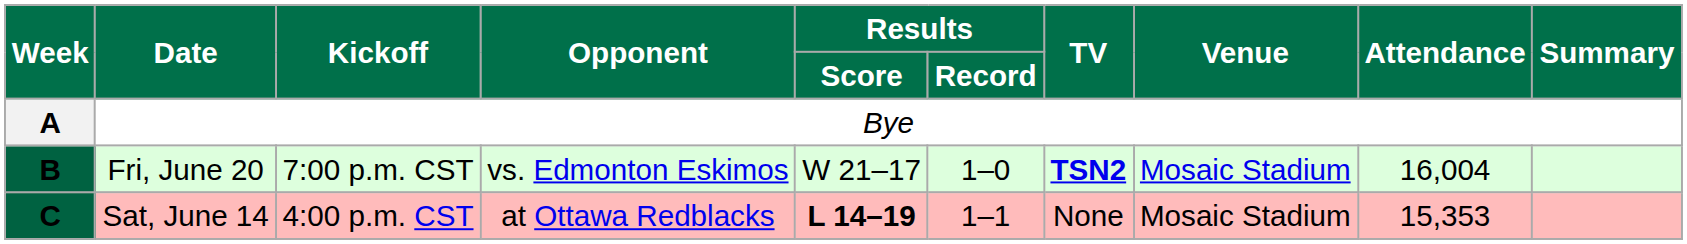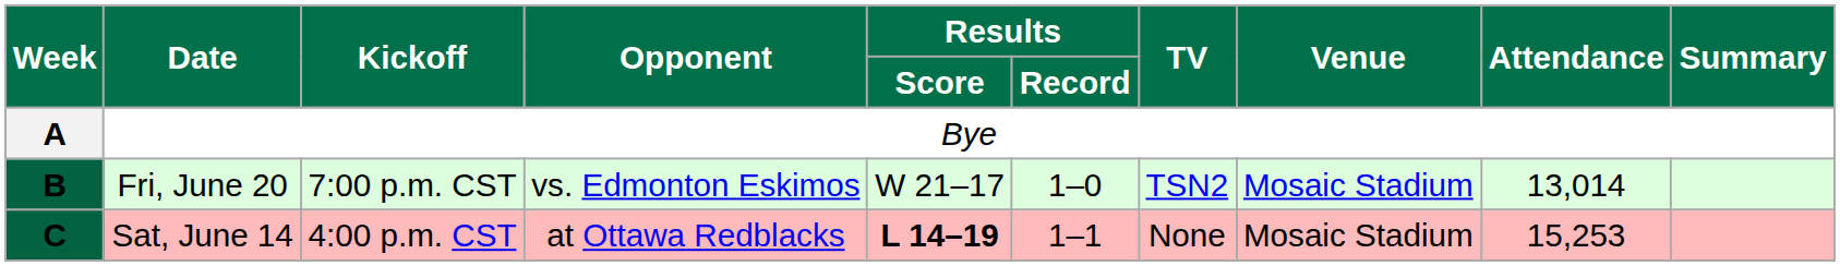B | TV: bold -> normal
B | Attendance: 16,004 -> 13,014
C | Attendance: 15,353 -> 15,253
